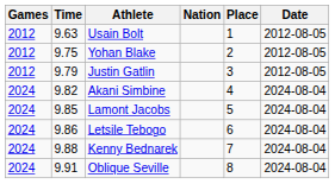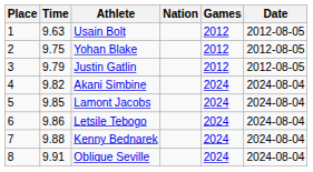columns swapped: Place <-> Games
